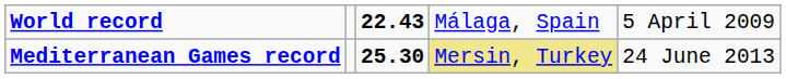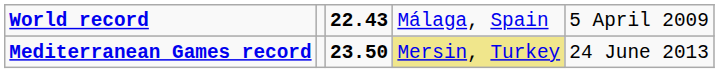Mediterranean Games record | column 3: 25.30 -> 23.50
